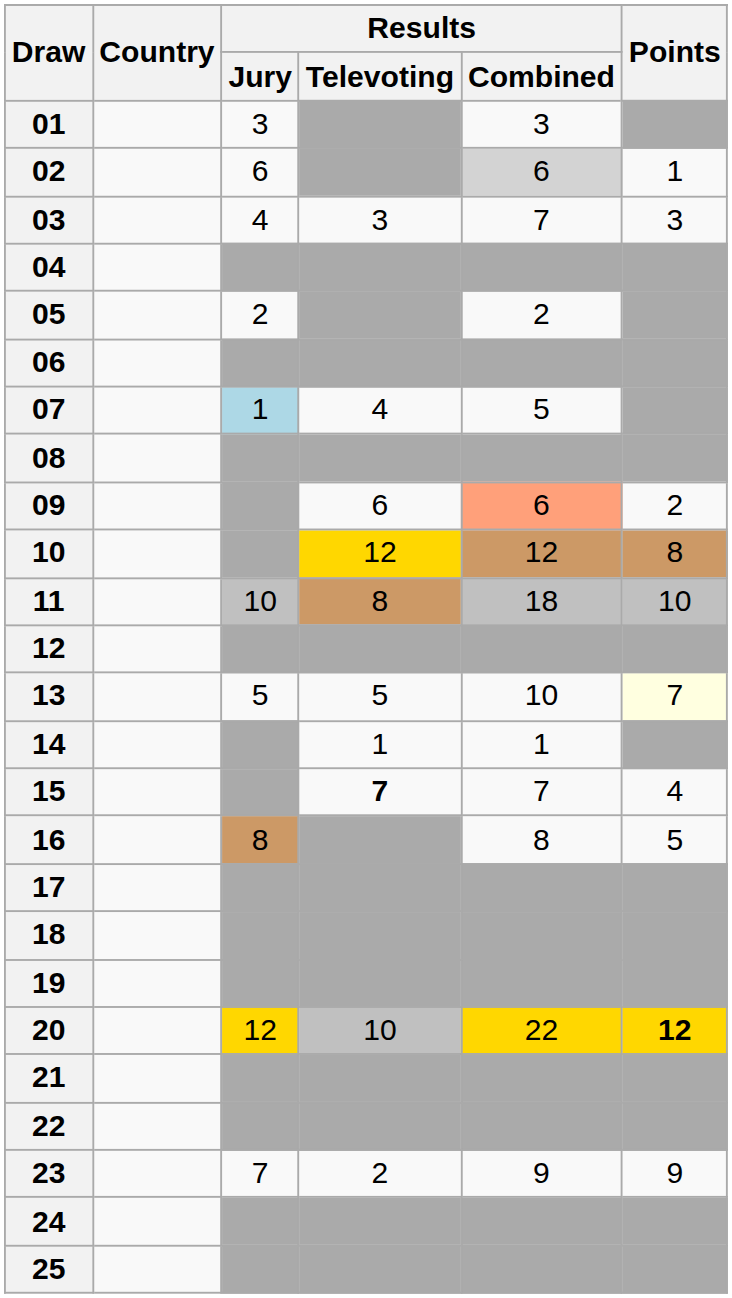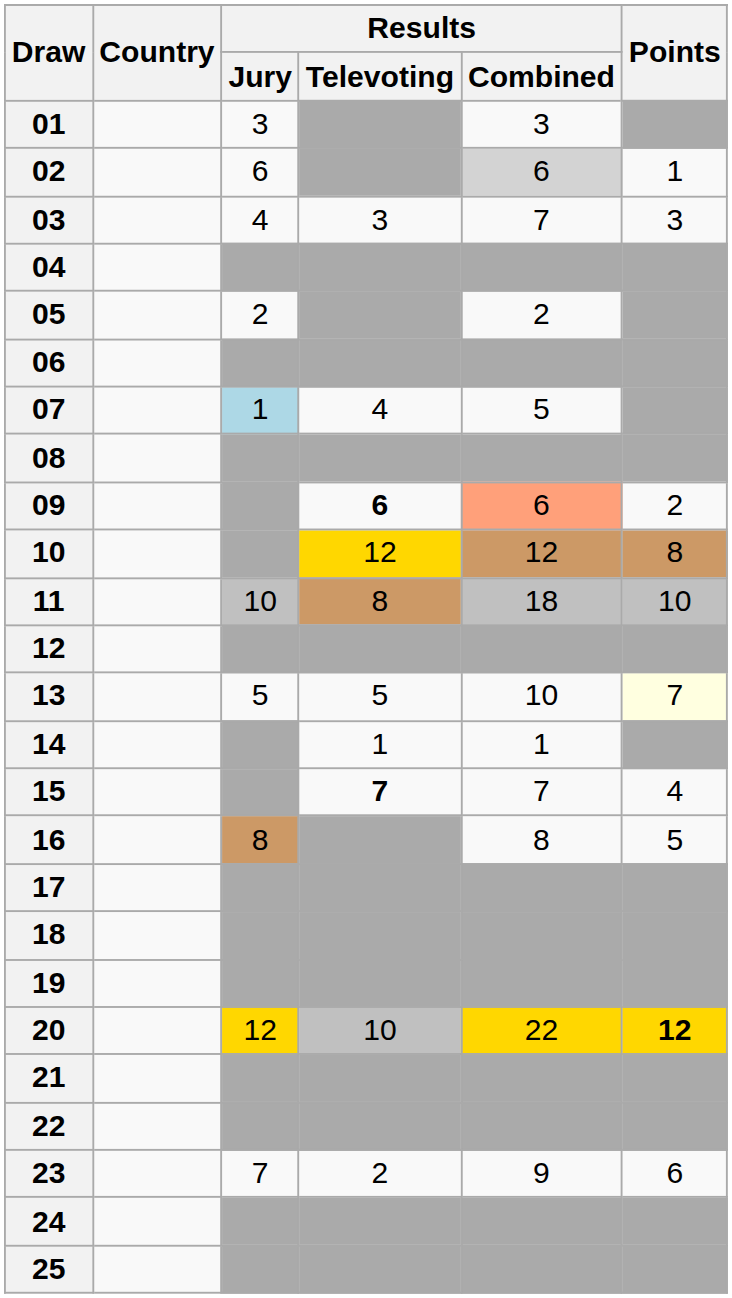09 | Results / Televoting: normal -> bold
23 | Points: 9 -> 6
